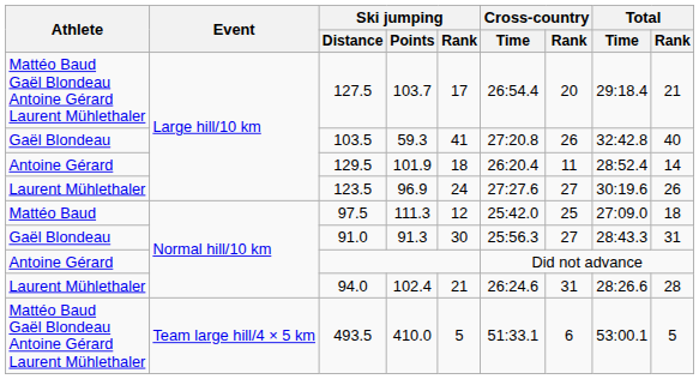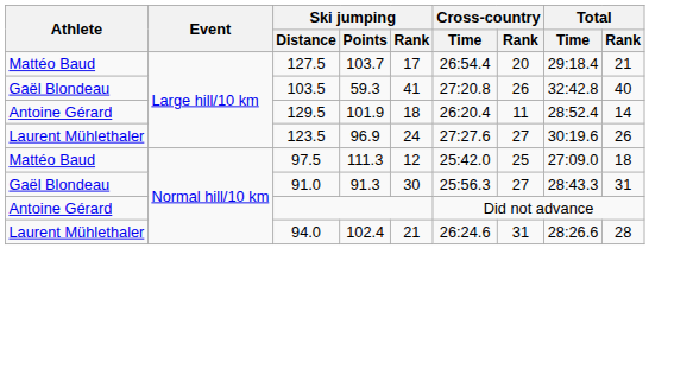127.5 | Athlete: Mattéo Baud Gaël Blondeau Antoine Gérard Laurent Mühlethaler -> Mattéo Baud
- row: Mattéo Baud Gaël Blondeau Antoine Gérard Laurent Mühlethaler | Team large hill/4 × 5 km | 493.5 | 410.0 | 5 | 51:33.1 | 6 | 53:00.1 | 5
